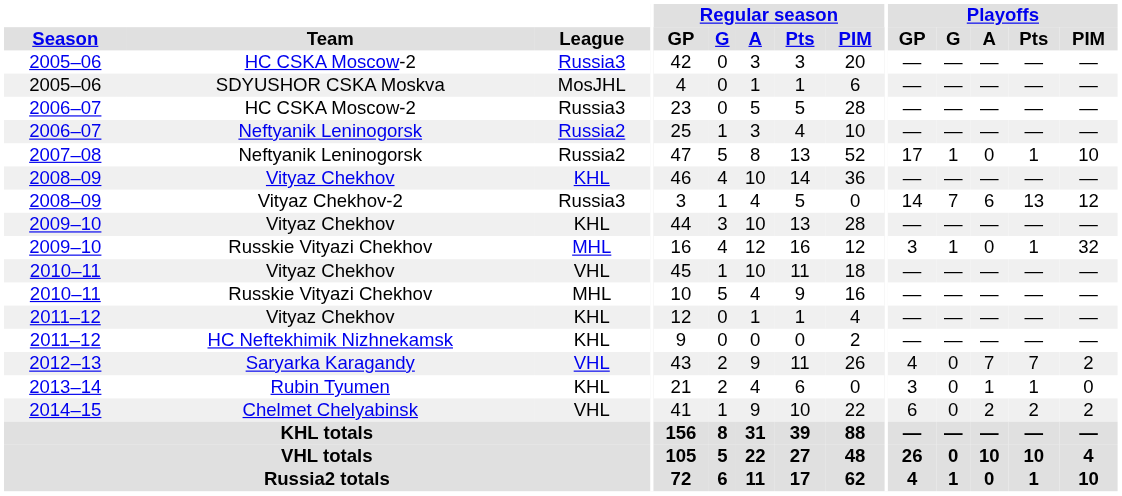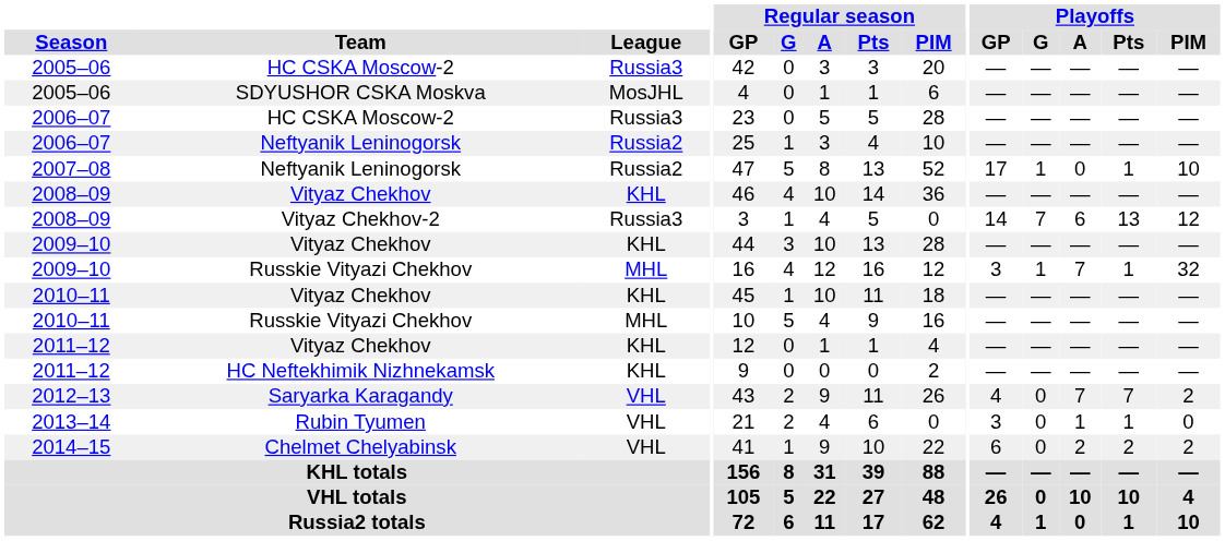2009–10 / Russkie Vityazi Chekhov | Playoffs / A: 0 -> 7
2010–11 / Vityaz Chekhov | League: VHL -> KHL
2013–14 | League: KHL -> VHL
